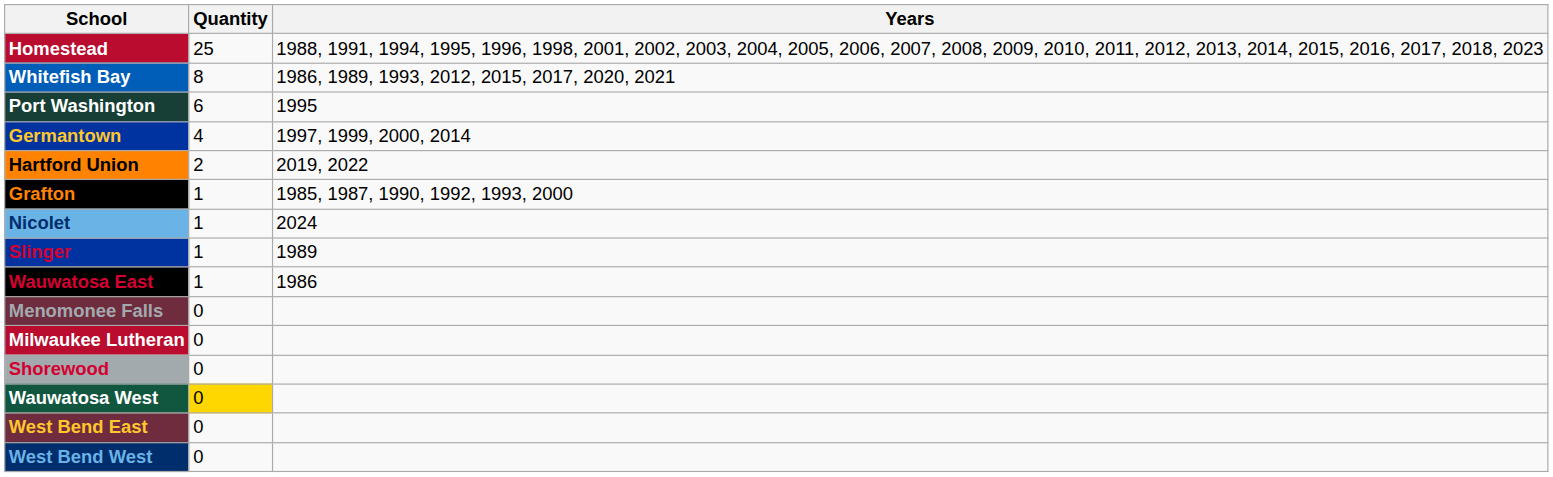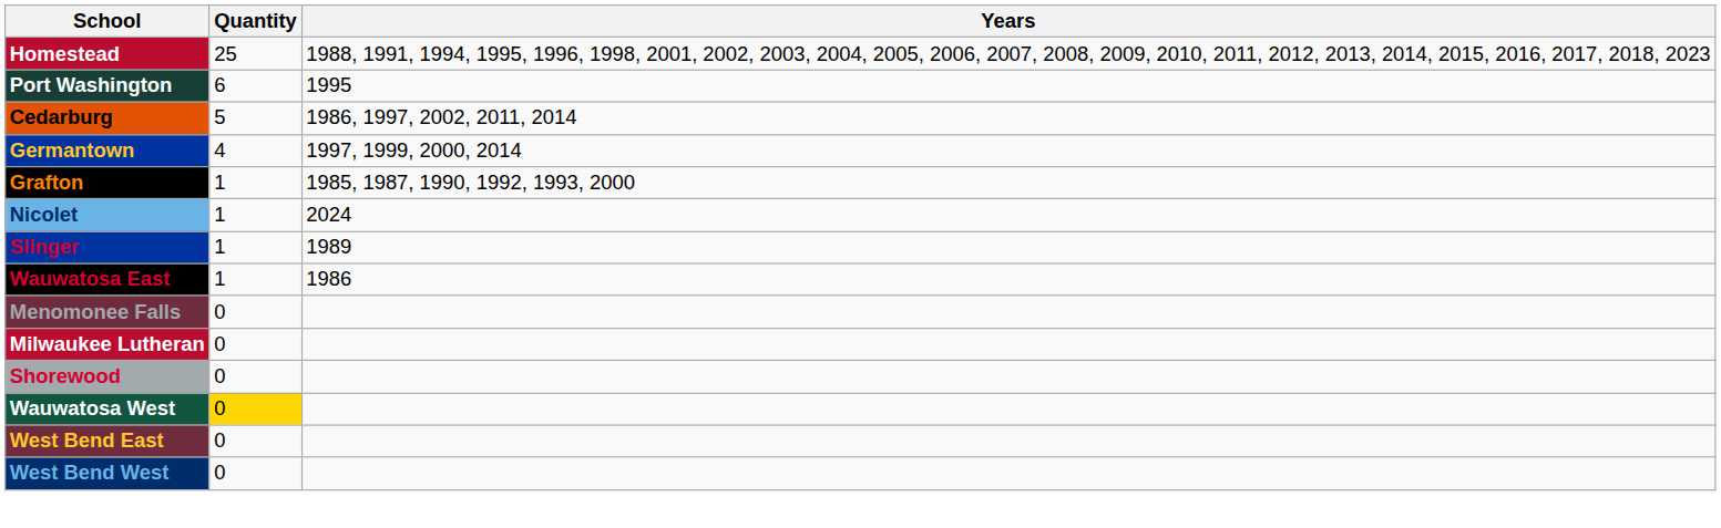- row: Whitefish Bay | 8 | 1986, 1989, 1993, 2012, 2015, 2017, 2020, 2021
+ row: Cedarburg | 5 | 1986, 1997, 2002, 2011, 2014
- row: Hartford Union | 2 | 2019, 2022
